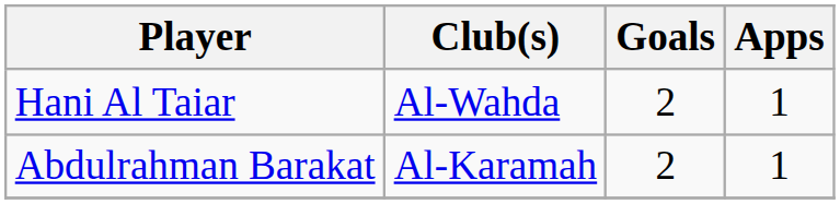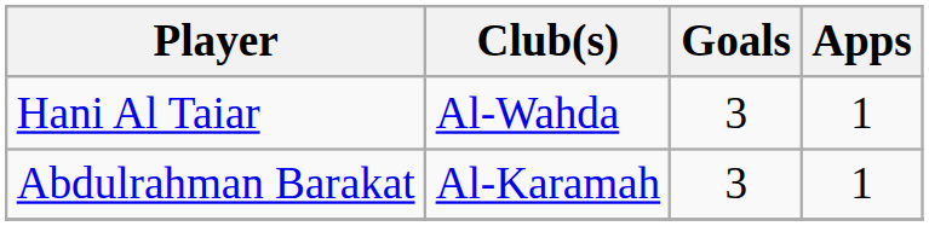Hani Al Taiar | Goals: 2 -> 3
Abdulrahman Barakat | Goals: 2 -> 3
